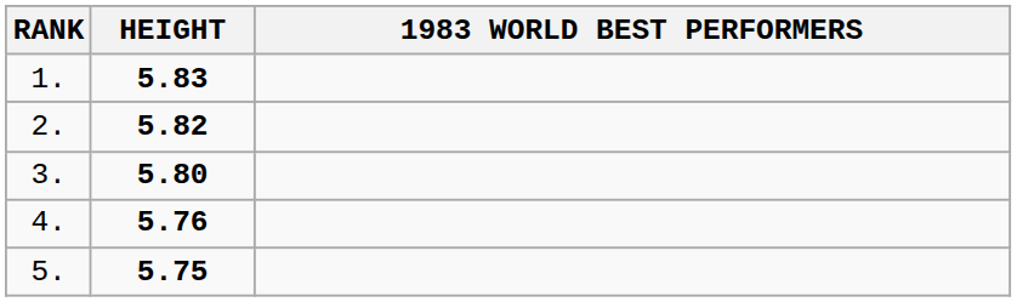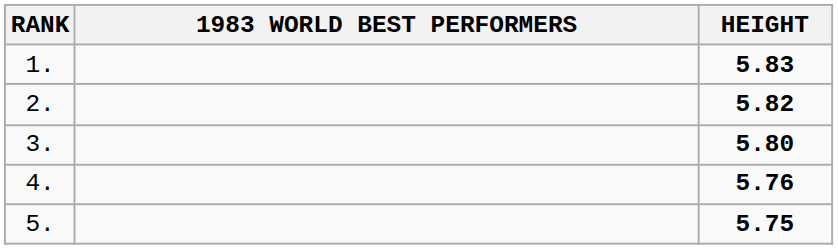columns swapped: 1983 WORLD BEST PERFORMERS <-> HEIGHT
